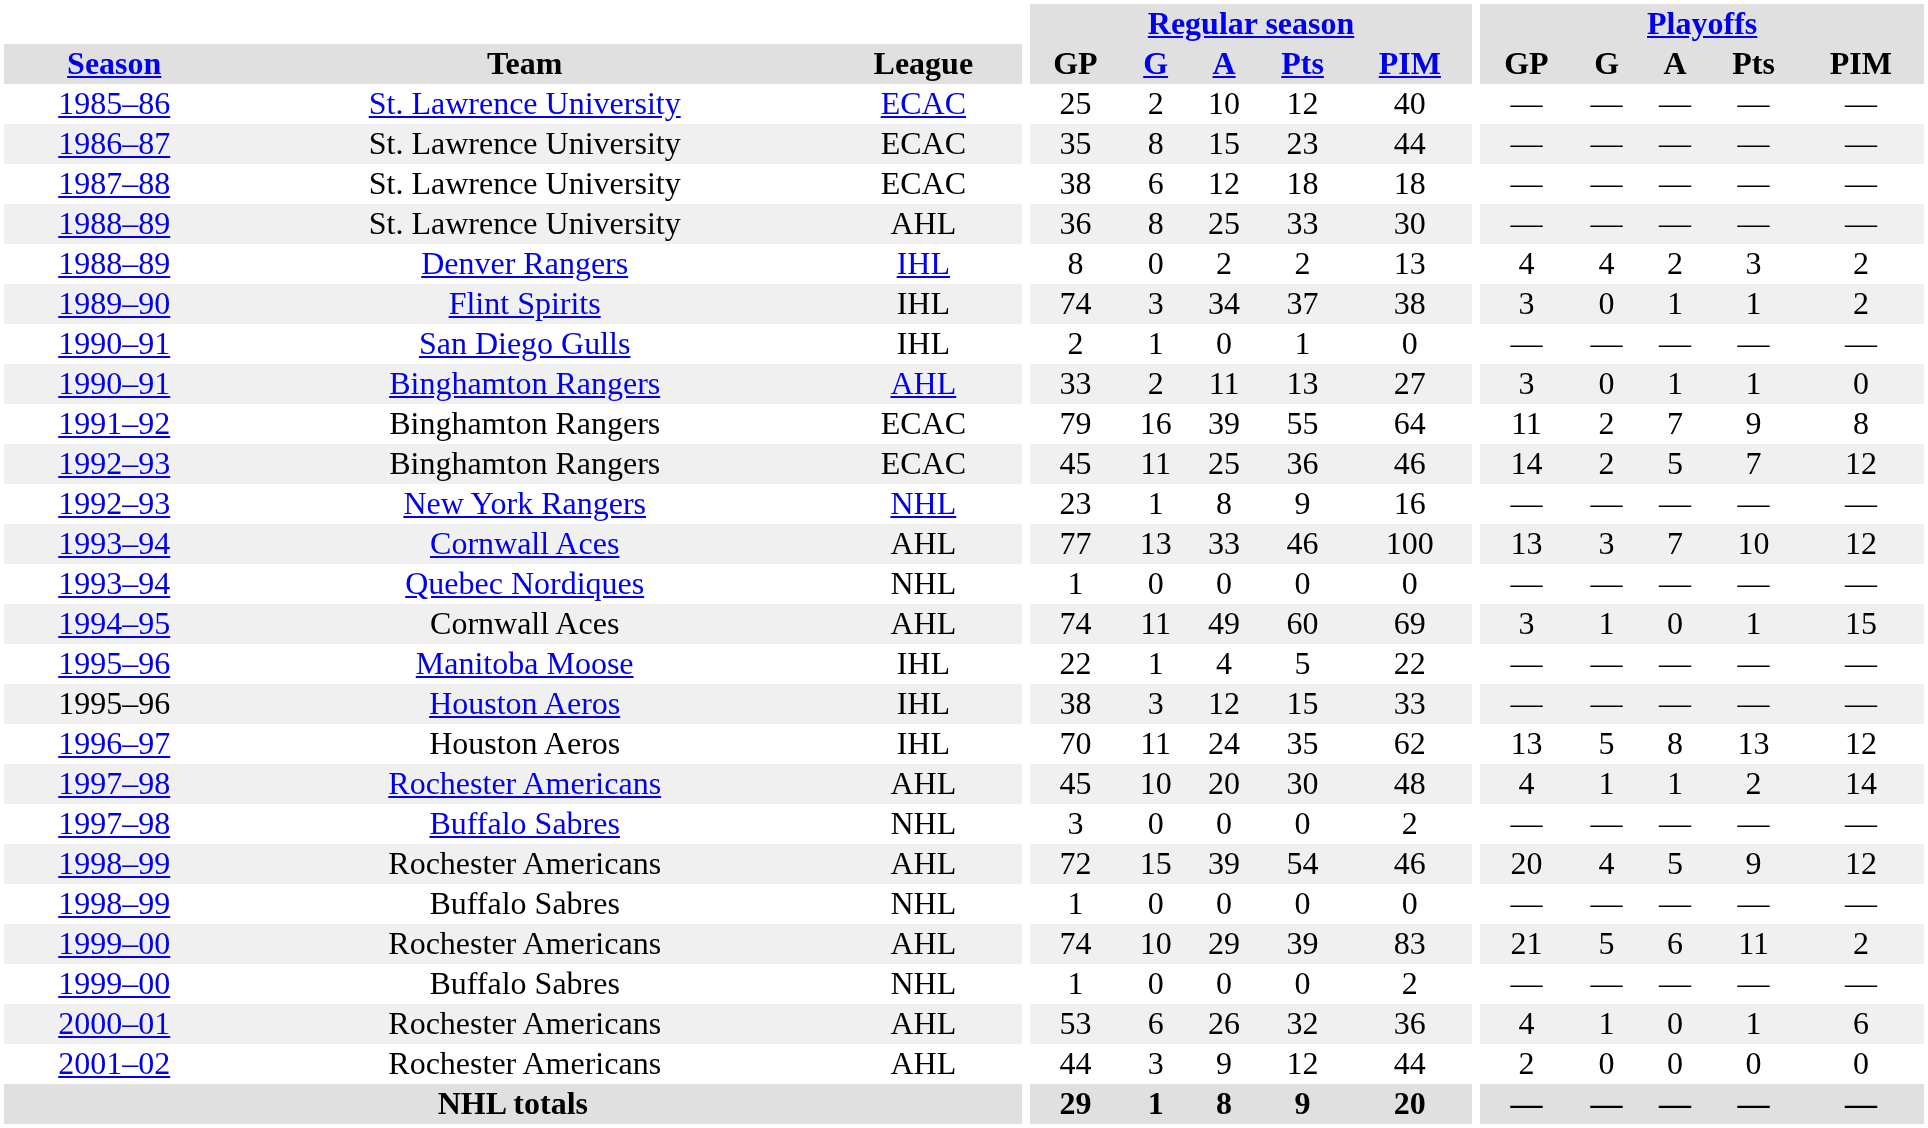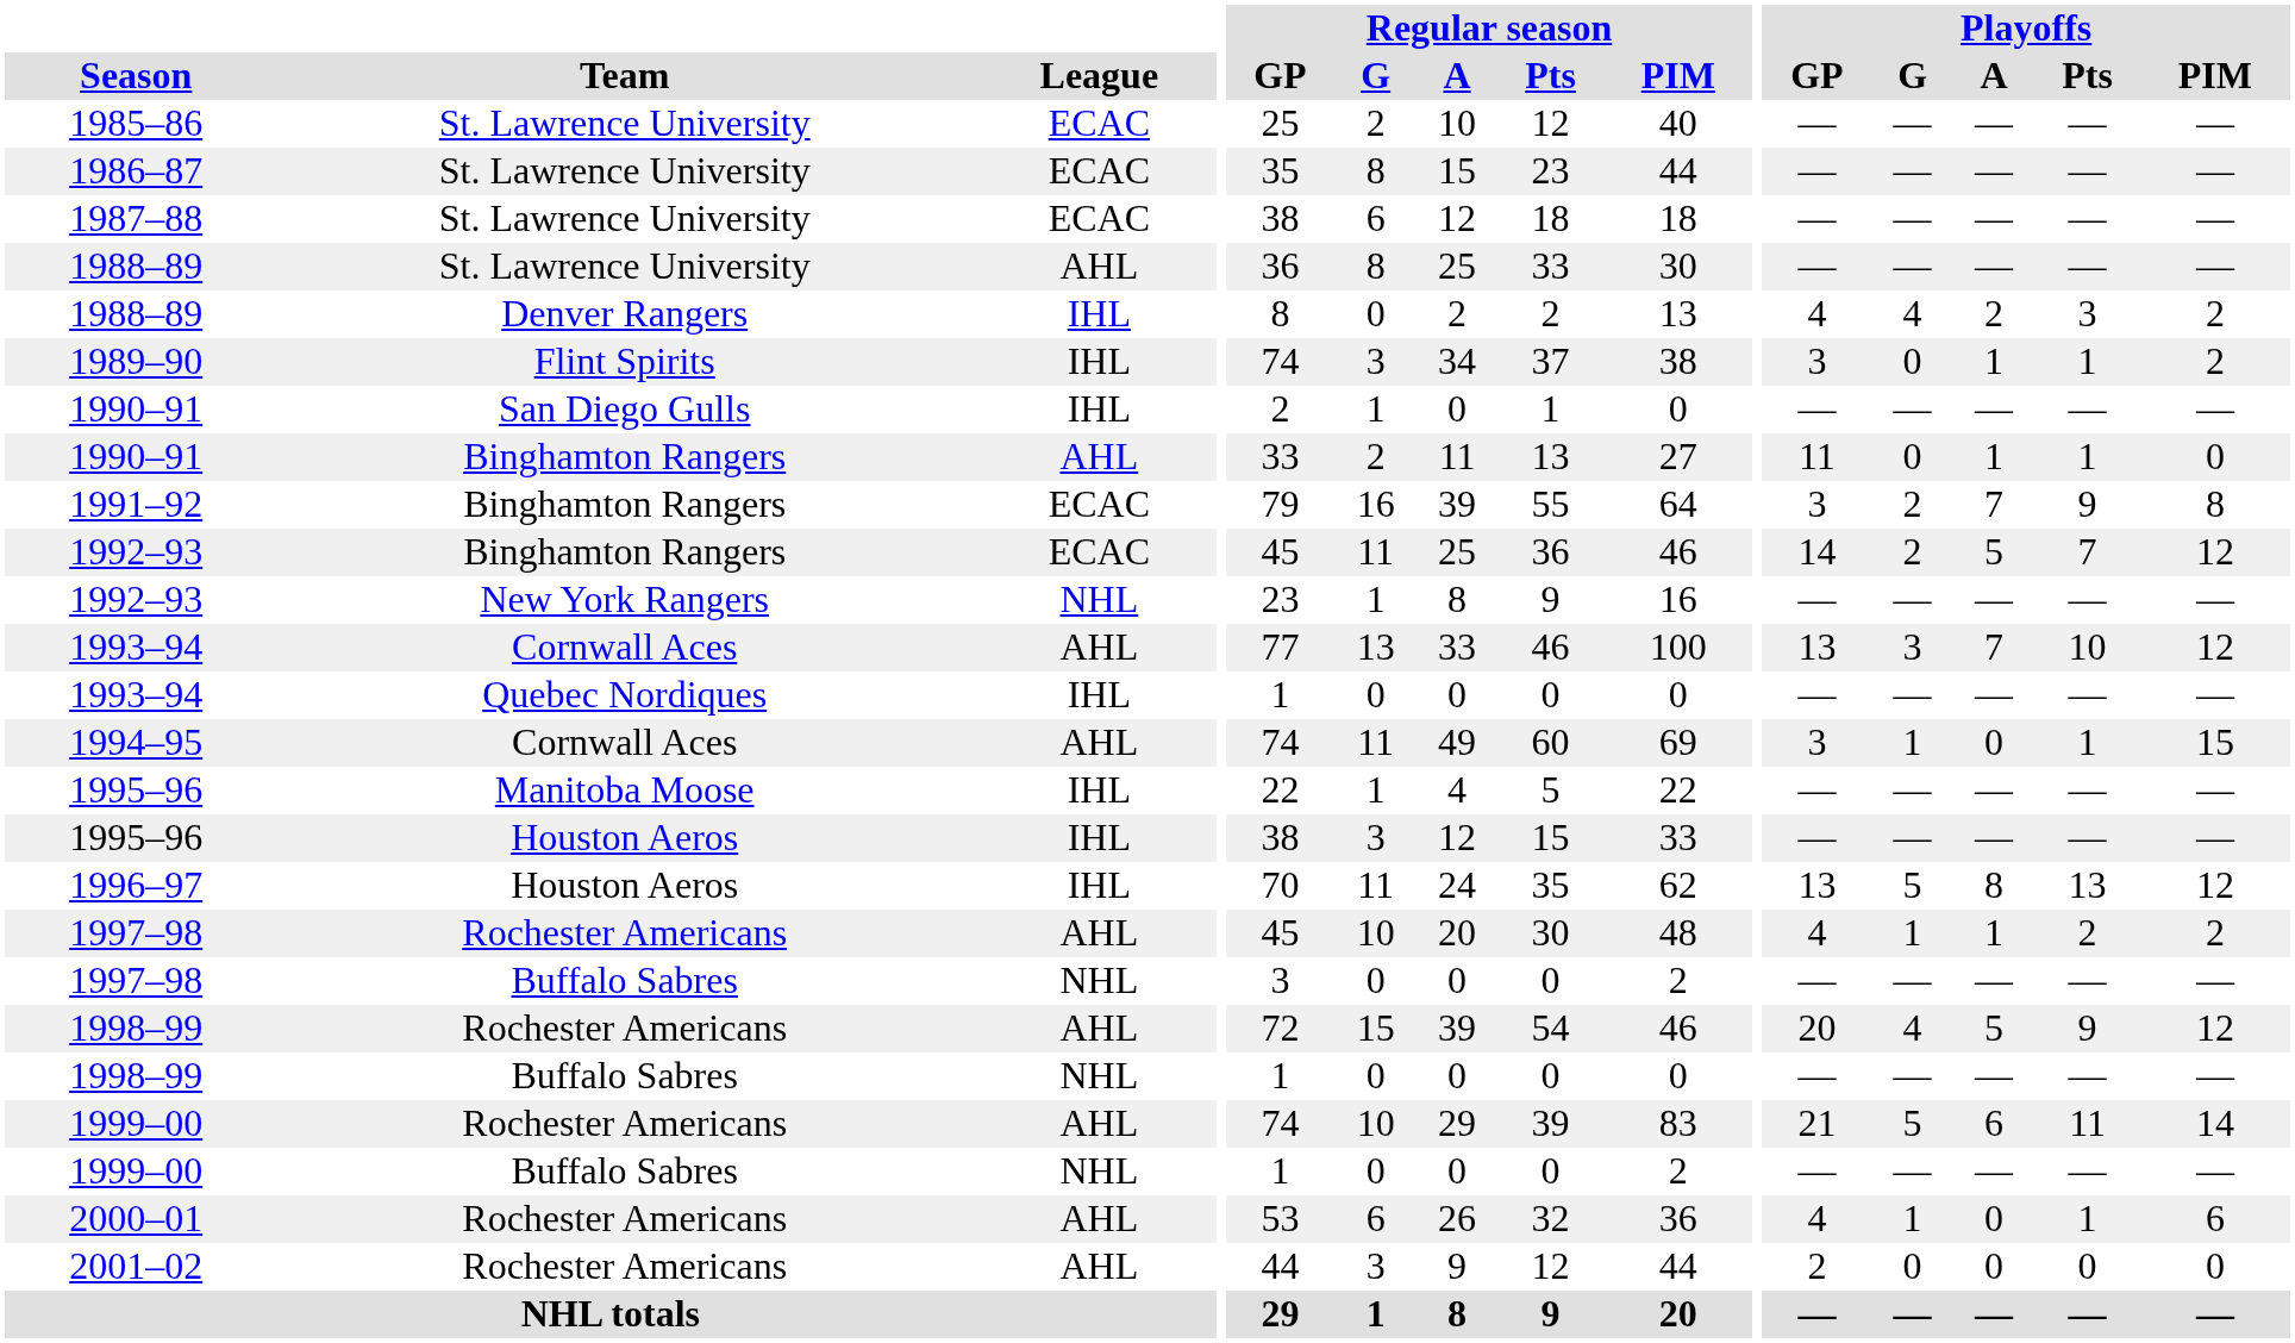1990–91 / Binghamton Rangers | Playoffs / GP: 3 -> 11
1991–92 | Playoffs / GP: 11 -> 3
1993–94 / Quebec Nordiques | League: NHL -> IHL
1997–98 / Rochester Americans | Playoffs / PIM: 14 -> 2
1999–00 / Rochester Americans | Playoffs / PIM: 2 -> 14
